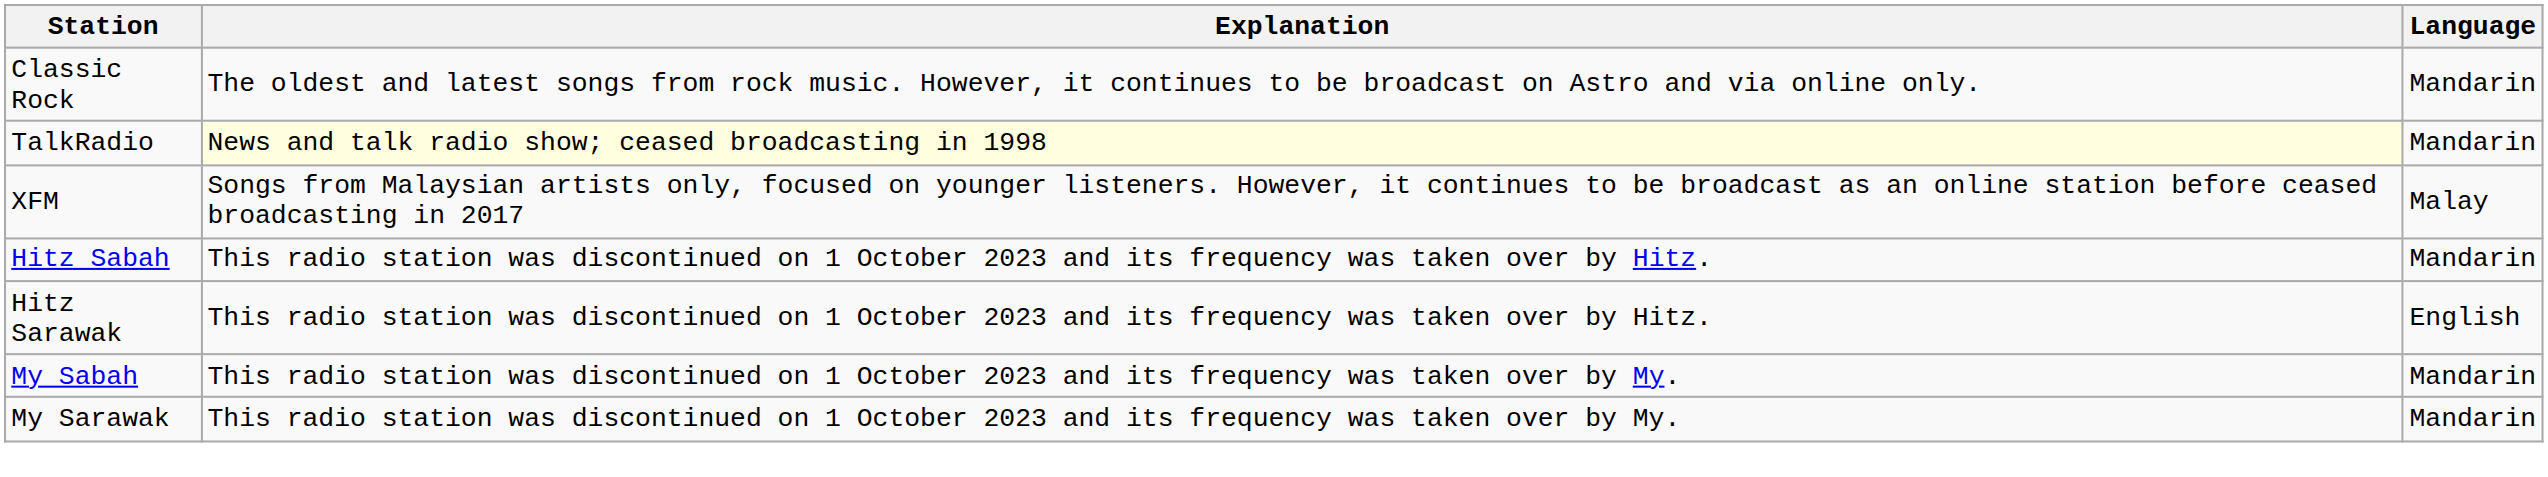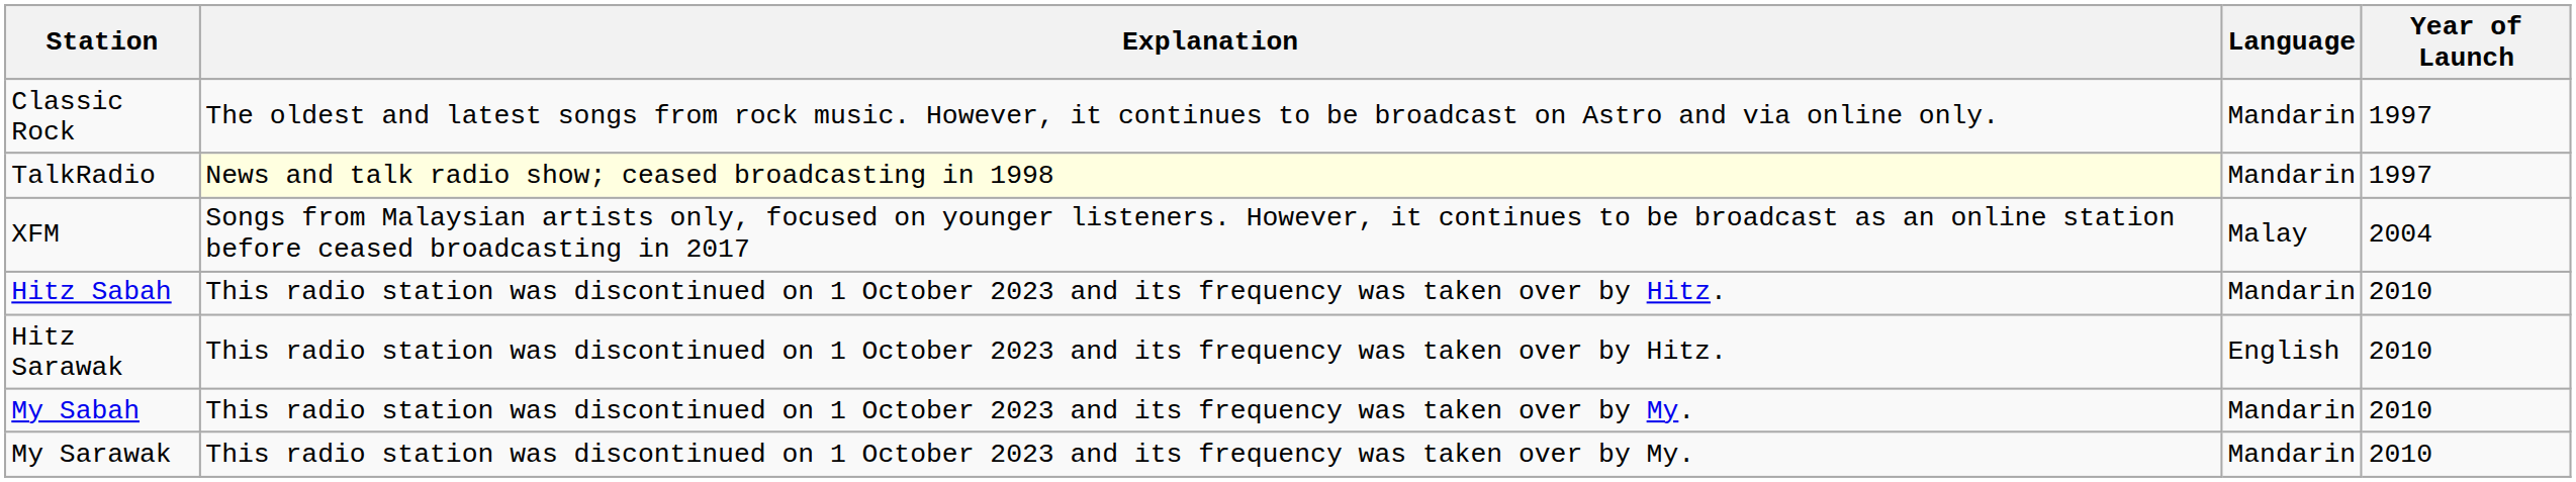+ column: Year of Launch | 1997 | 1997 | 2004 | 2010 | 2010 | 2010 | 2010
